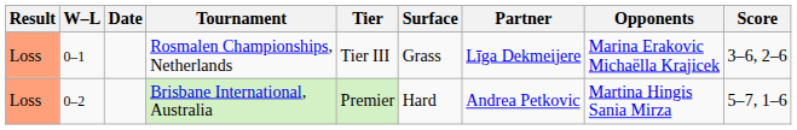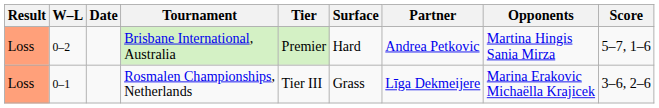rows swapped: Rosmalen Championships, Netherlands <-> Brisbane International, Australia
